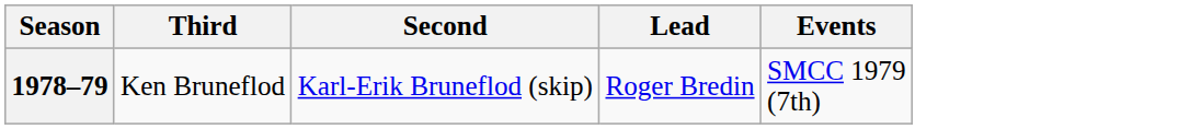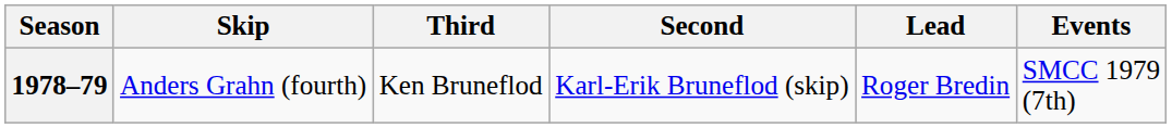+ column: Skip | Anders Grahn (fourth)
